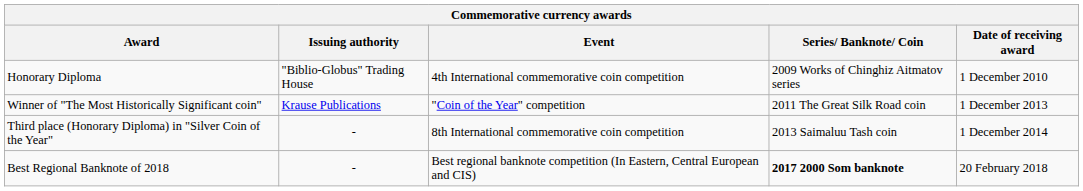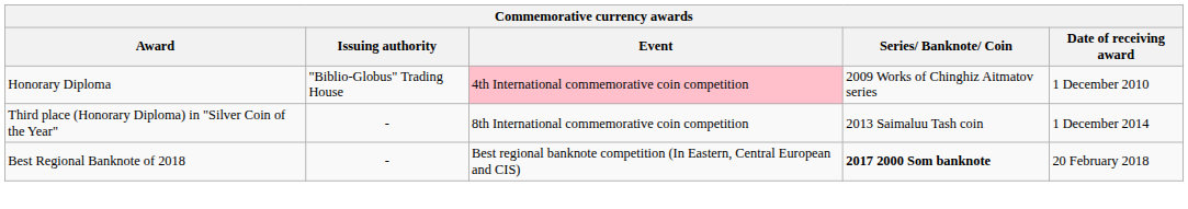Honorary Diploma | Event: no background -> pink background
- row: Winner of "The Most Historically Significant coin" | Krause Publications | "Coin of the Year" competition | 2011 The Great Silk Road coin | 1 December 2013
